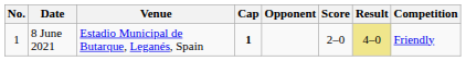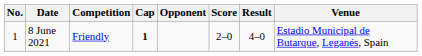columns swapped: Venue <-> Competition
8 June 2021 | Result: khaki background -> no background
